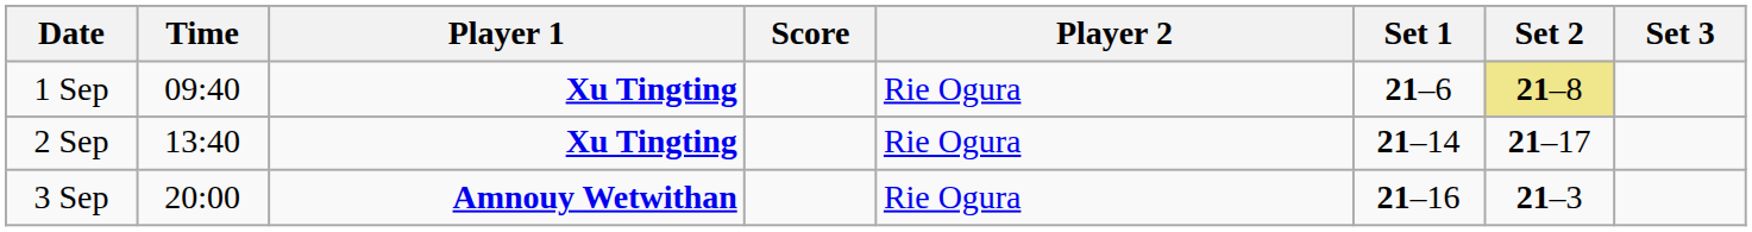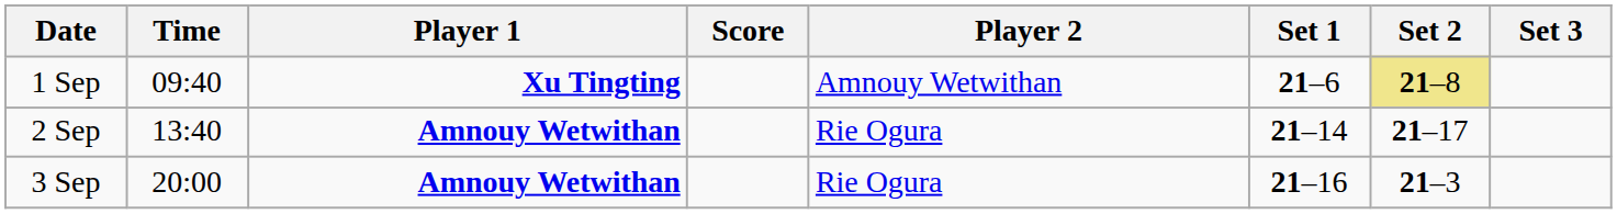1 Sep | Player 2: Rie Ogura -> Amnouy Wetwithan
2 Sep | Player 1: Xu Tingting -> Amnouy Wetwithan
